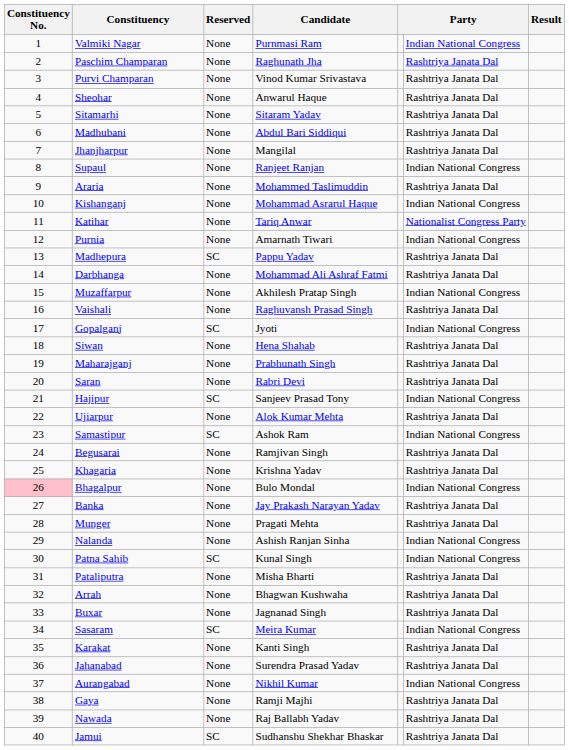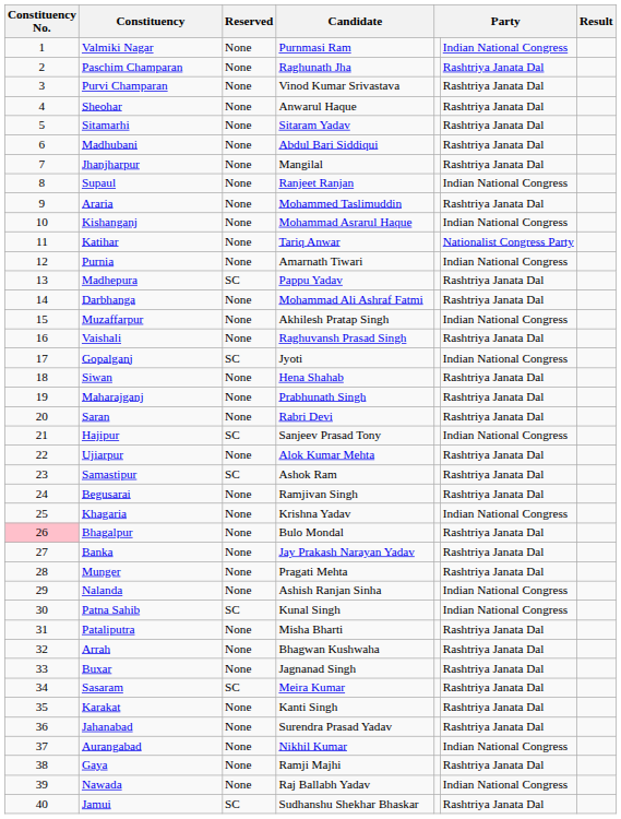Samastipur | column 6: Indian National Congress -> Rashtriya Janata Dal
Khagaria | column 6: Rashtriya Janata Dal -> Indian National Congress
Bhagalpur | column 6: Indian National Congress -> Rashtriya Janata Dal
Sasaram | column 6: Indian National Congress -> Rashtriya Janata Dal
Nawada | column 6: Rashtriya Janata Dal -> Indian National Congress
